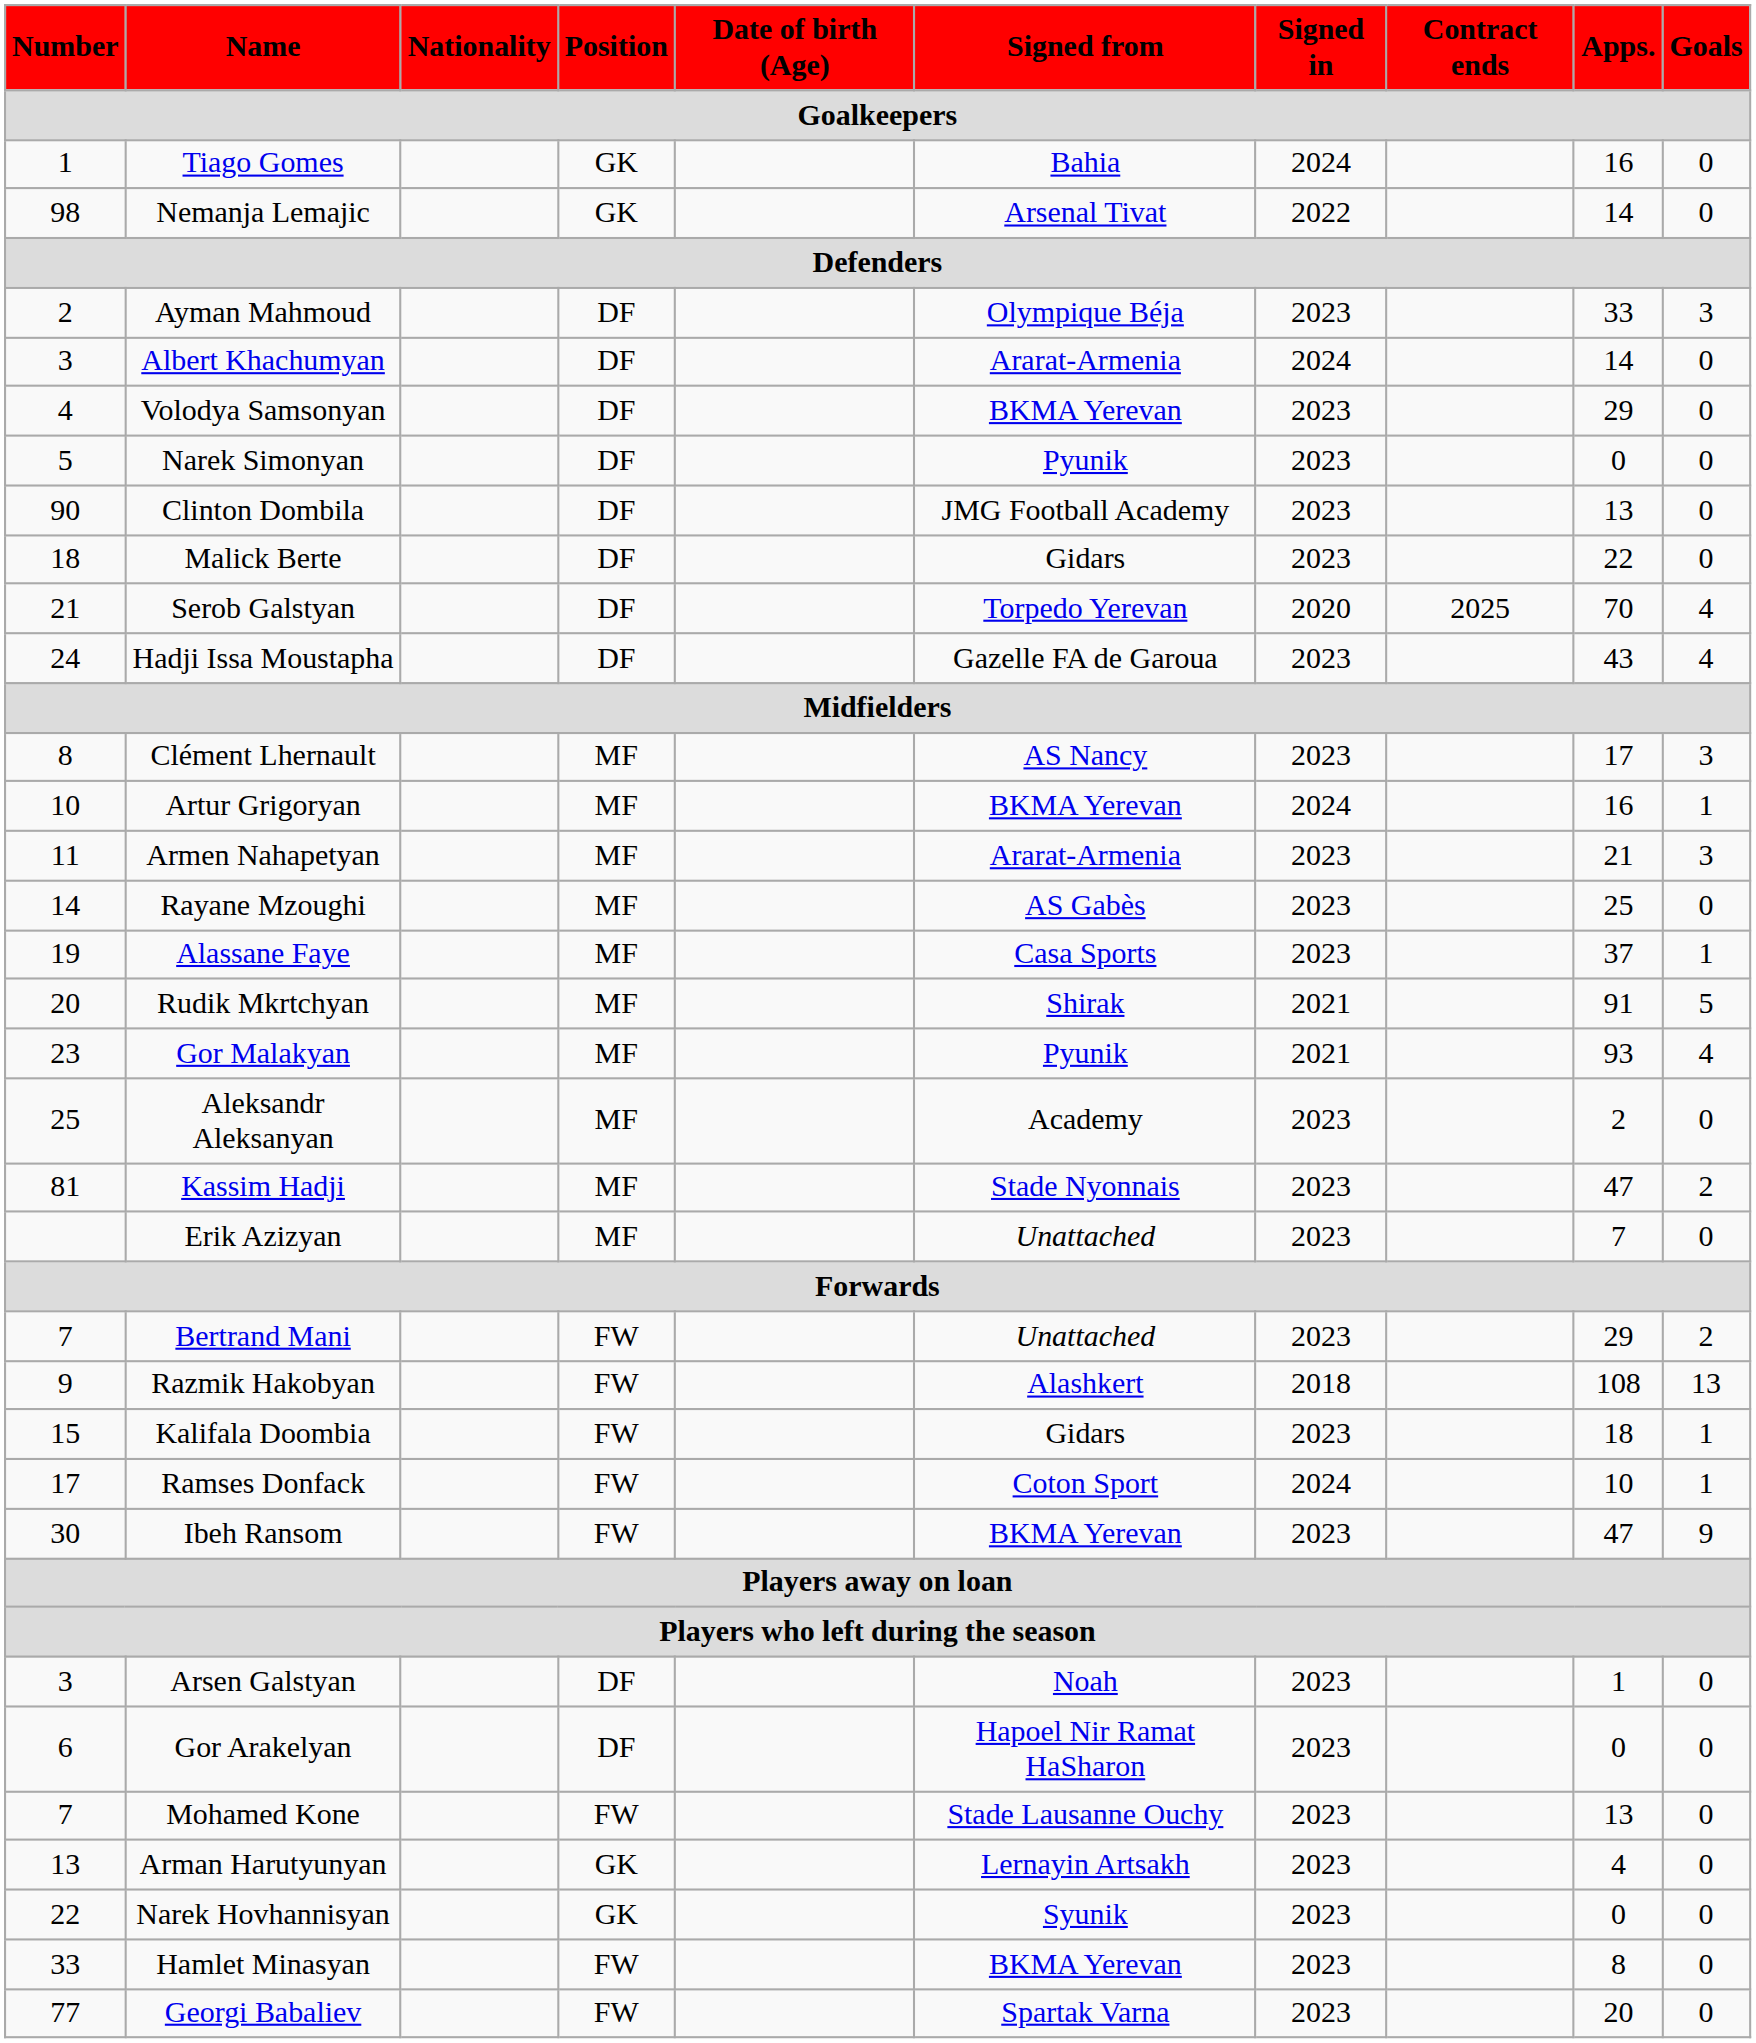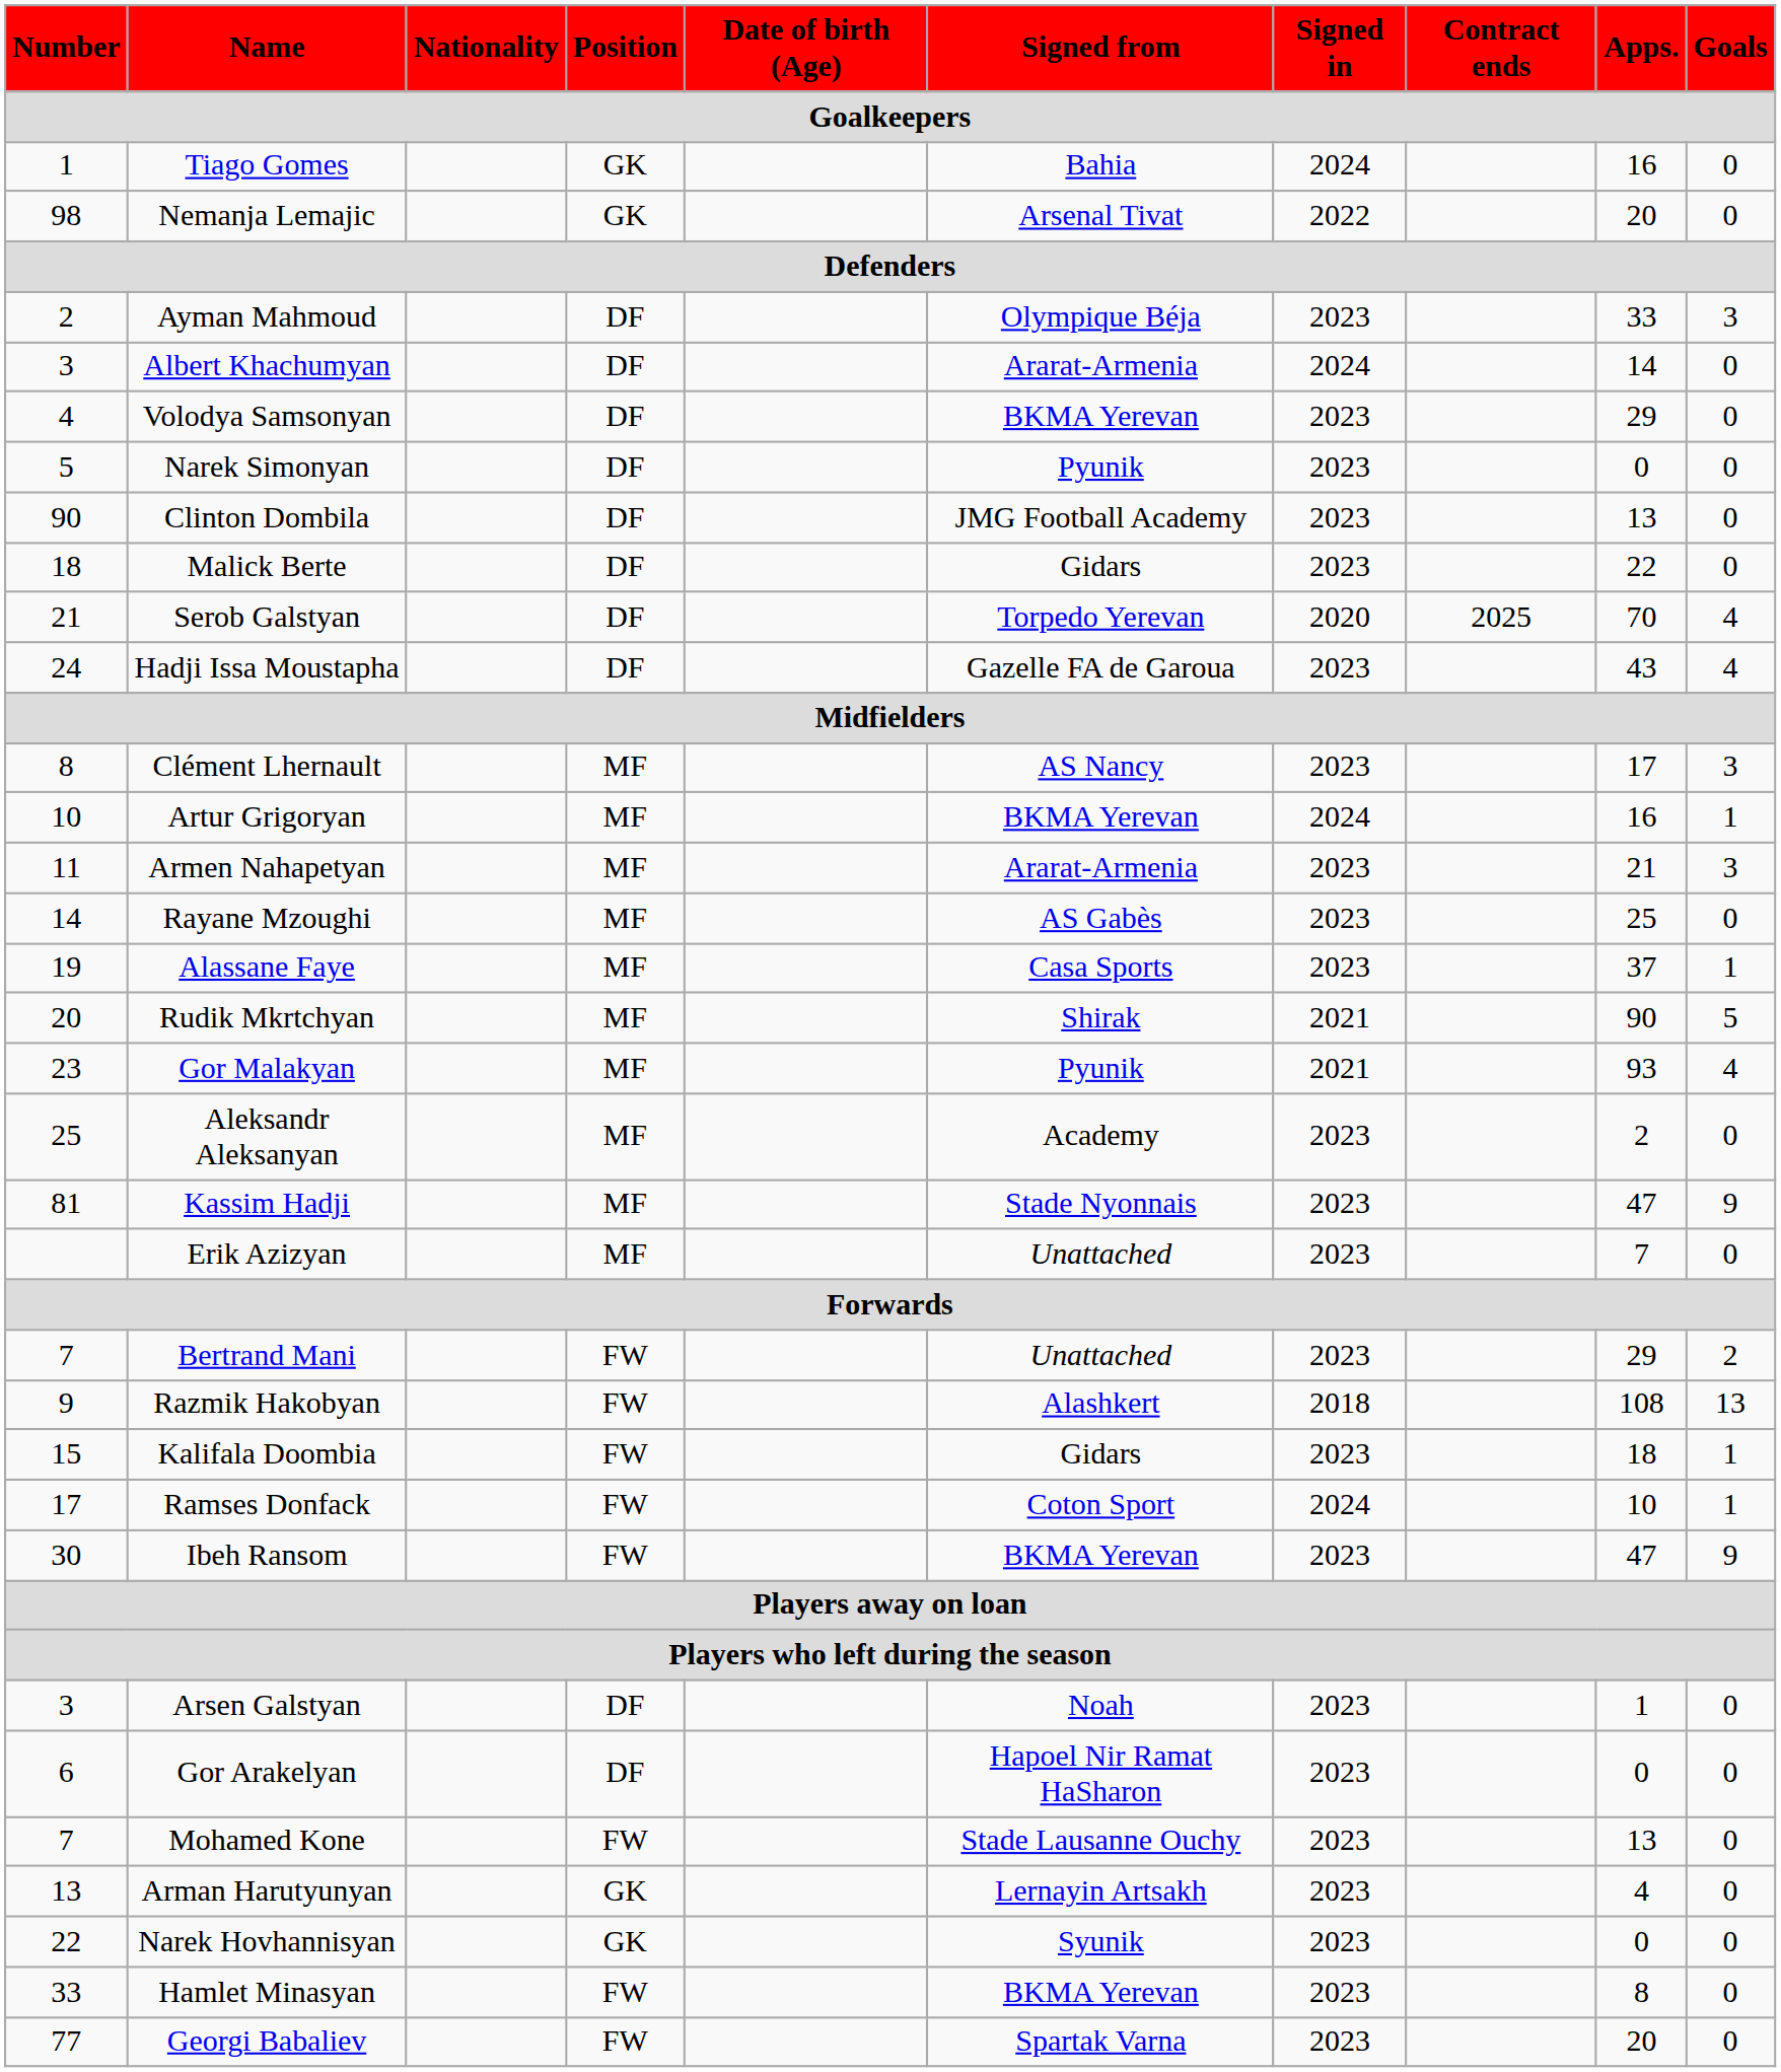Nemanja Lemajic | Apps.: 14 -> 20
Rudik Mkrtchyan | Apps.: 91 -> 90
Kassim Hadji | Goals: 2 -> 9
